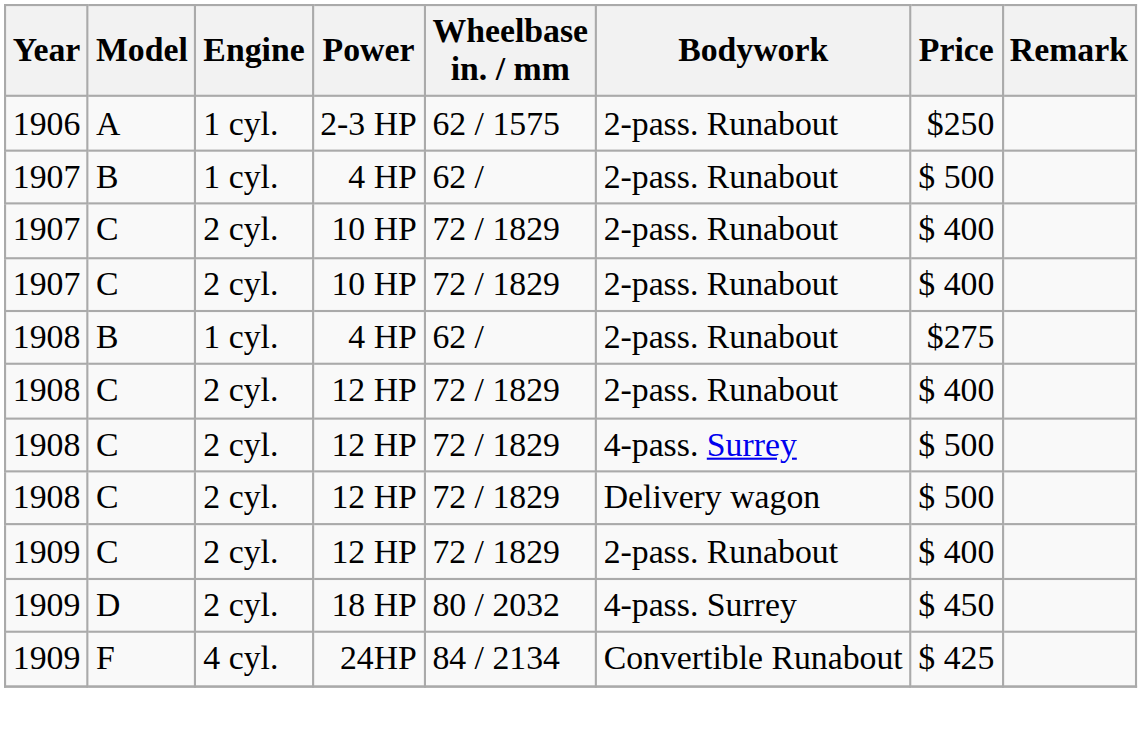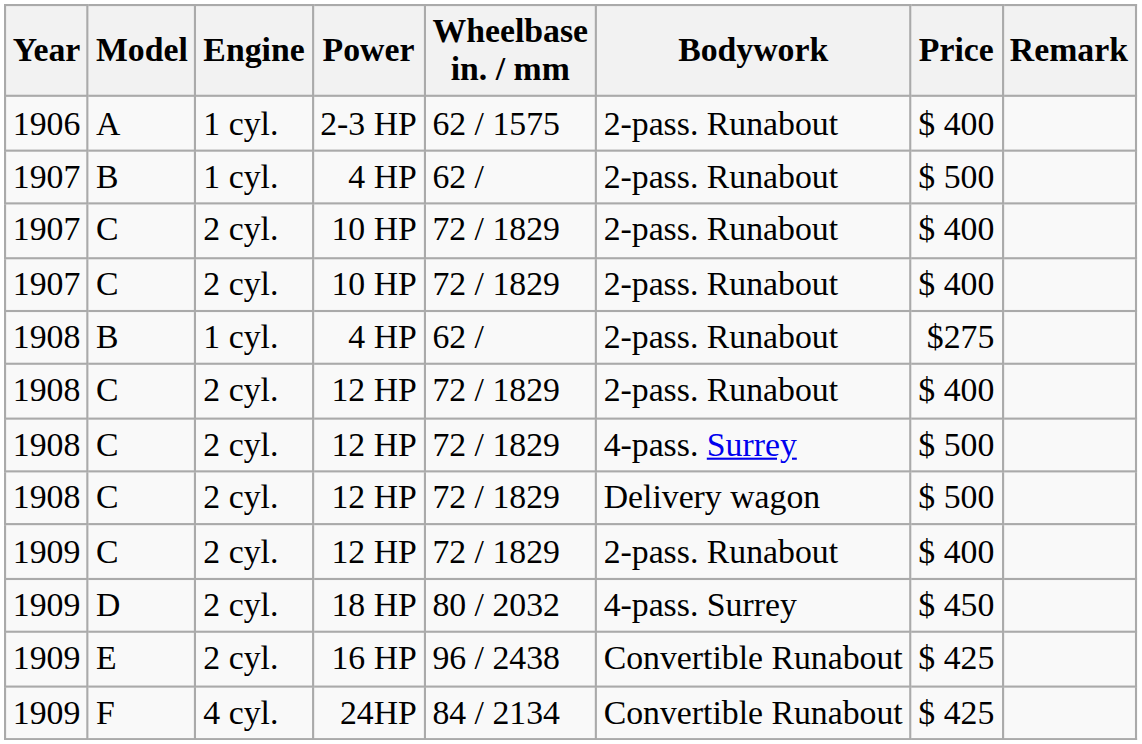2-3 HP | Price: $250 -> $ 400
+ row: 1909 | E | 2 cyl. | 16 HP | 96 / 2438 | Convertible Runabout | $ 425
